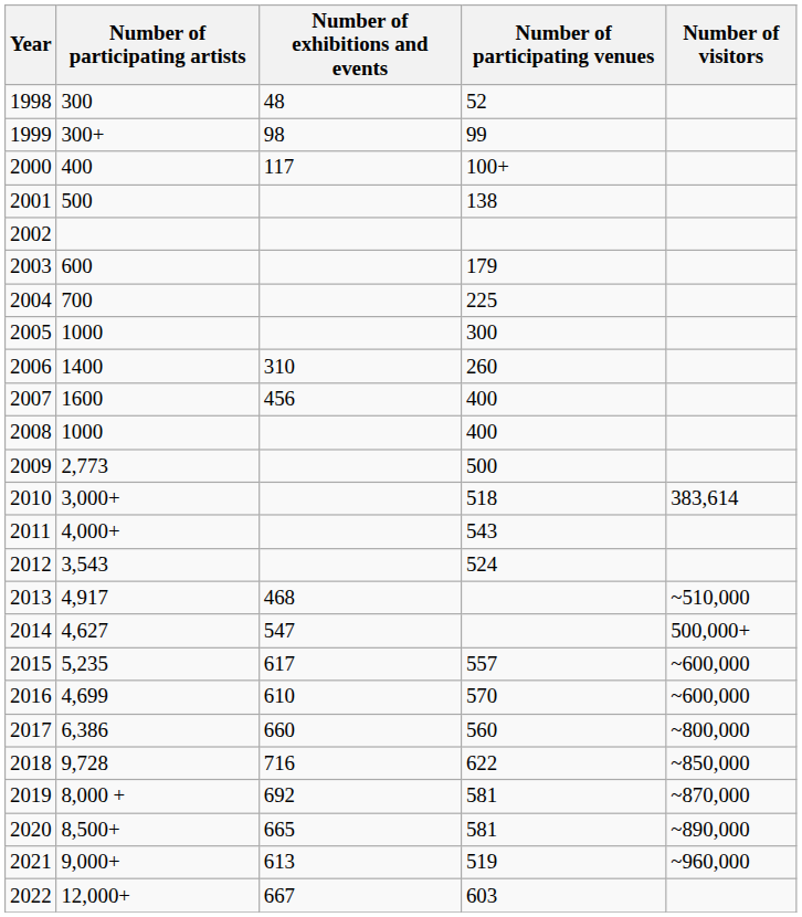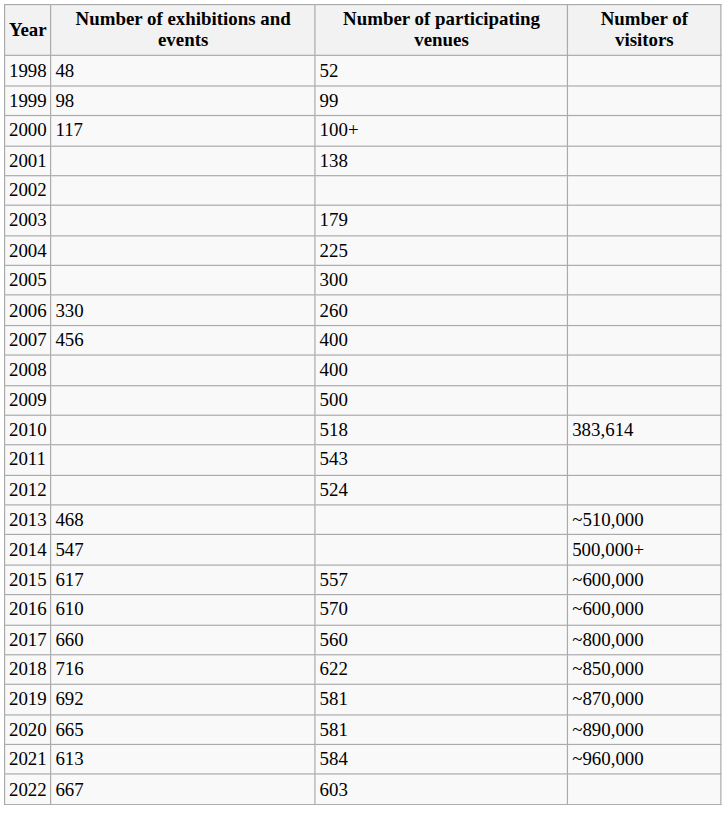- column: Number of participating artists | 300 | 300+ | 400 | 500 | 600 | 700 | 1000 | 1400 | 1600 | 1000 | 2,773 | 3,000+ | 4,000+ | 3,543 | 4,917 | 4,627 | 5,235 | 4,699 | 6,386 | 9,728 | 8,000 + | 8,500+ | 9,000+ | 12,000+
2006 | Number of exhibitions and events: 310 -> 330
2021 | Number of participating venues: 519 -> 584
